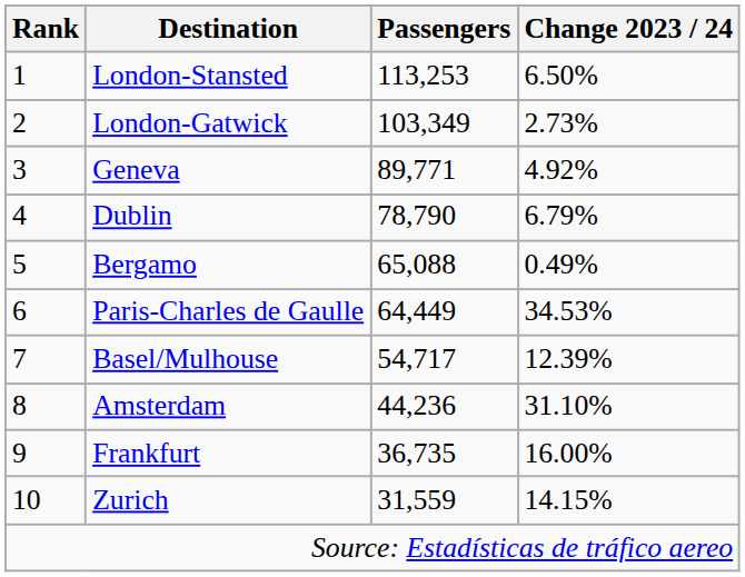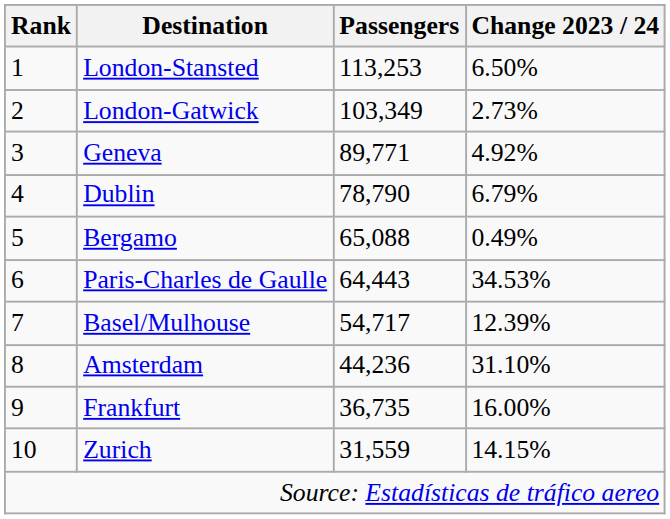Paris-Charles de Gaulle | Passengers: 64,449 -> 64,443
